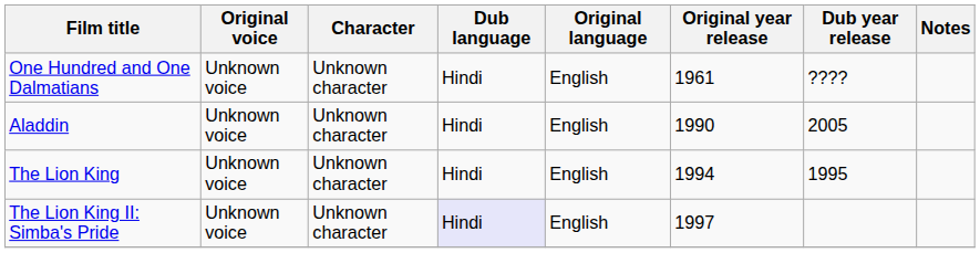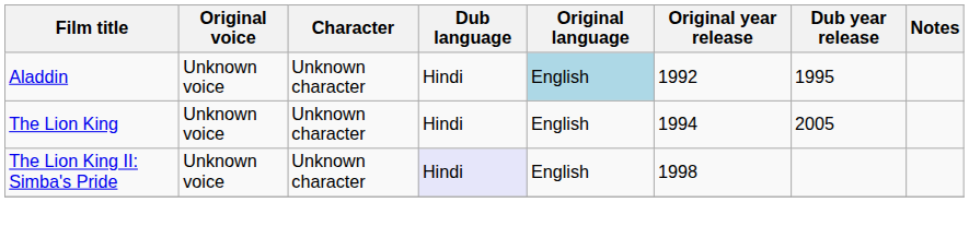- row: One Hundred and One Dalmatians | Unknown voice | Unknown character | Hindi | English | 1961 | ????
Aladdin | Original language: no background -> lightblue background
Aladdin | Original year release: 1990 -> 1992
Aladdin | Dub year release: 2005 -> 1995
The Lion King | Dub year release: 1995 -> 2005
The Lion King II: Simba's Pride | Original year release: 1997 -> 1998
